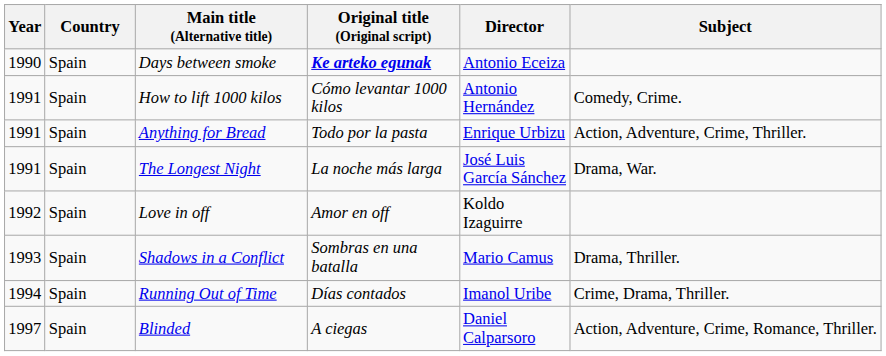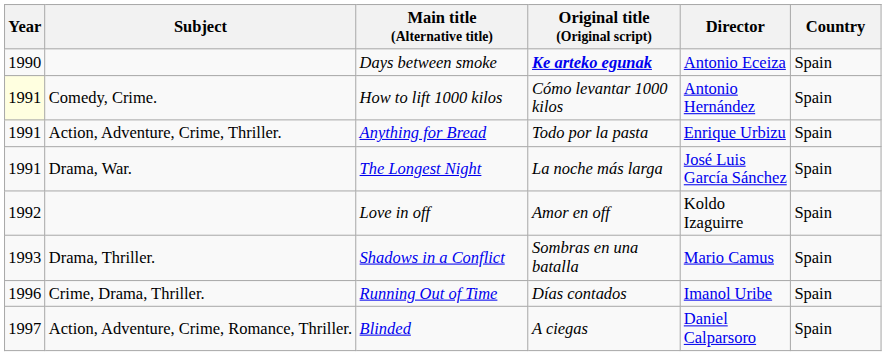columns swapped: Country <-> Subject
How to lift 1000 kilos | Year: no background -> lightyellow background
Running Out of Time | Year: 1994 -> 1996
